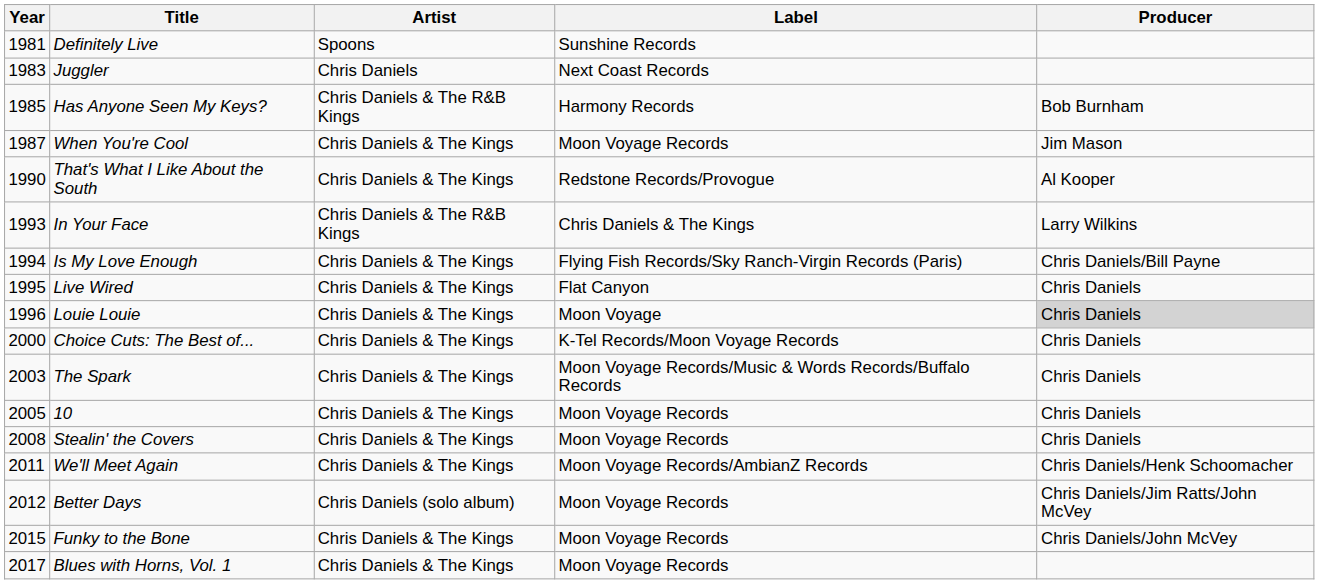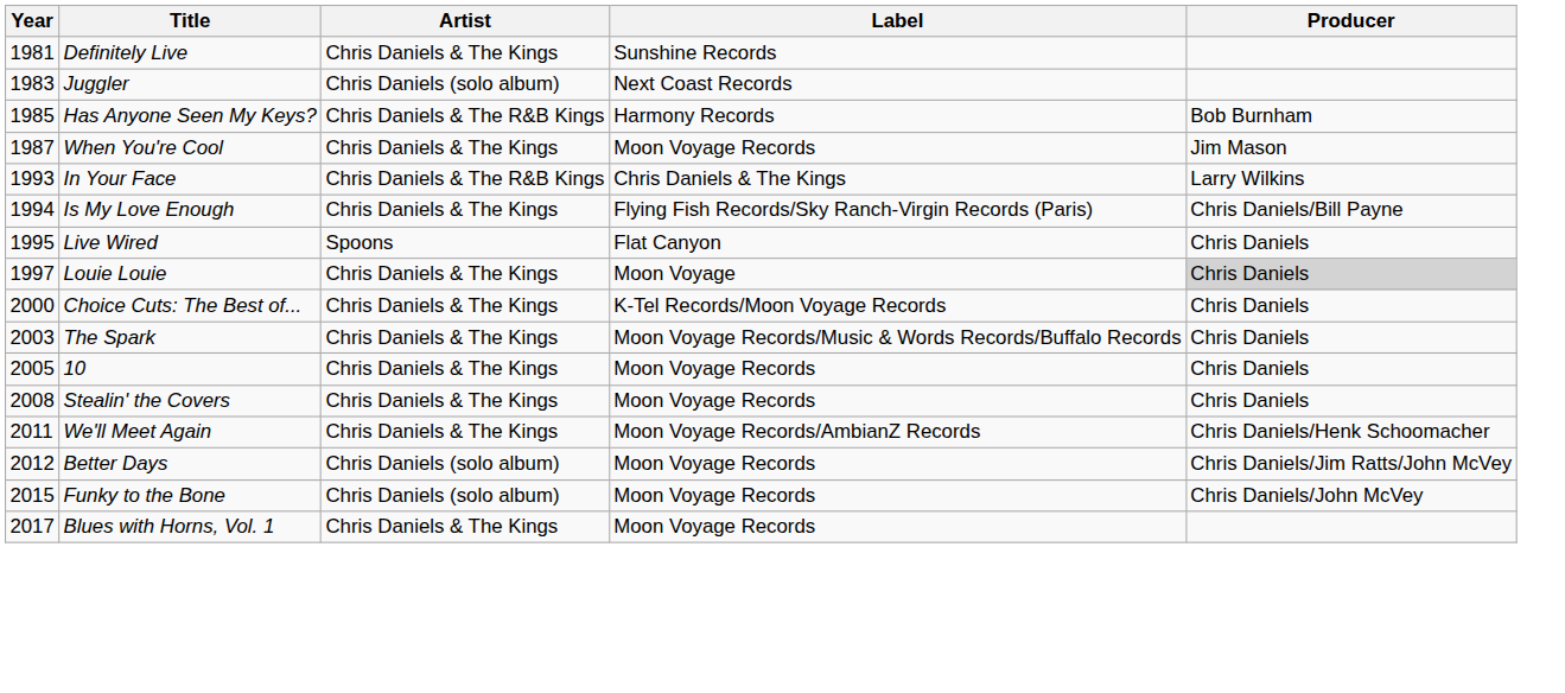Definitely Live | Artist: Spoons -> Chris Daniels & The Kings
Juggler | Artist: Chris Daniels -> Chris Daniels (solo album)
- row: 1990 | That's What I Like About the South | Chris Daniels & The Kings | Redstone Records/Provogue | Al Kooper
Live Wired | Artist: Chris Daniels & The Kings -> Spoons
Louie Louie | Year: 1996 -> 1997
Funky to the Bone | Artist: Chris Daniels & The Kings -> Chris Daniels (solo album)
